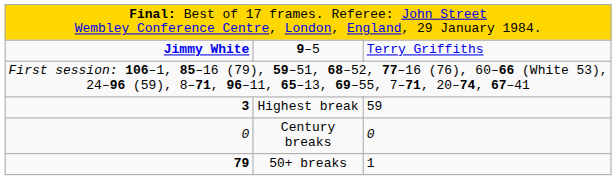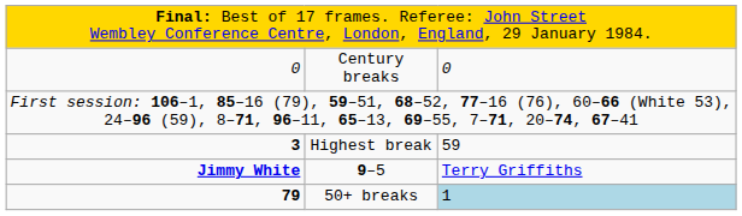rows swapped: 9–5 <-> Century breaks
50+ breaks | column 3: no background -> lightblue background
